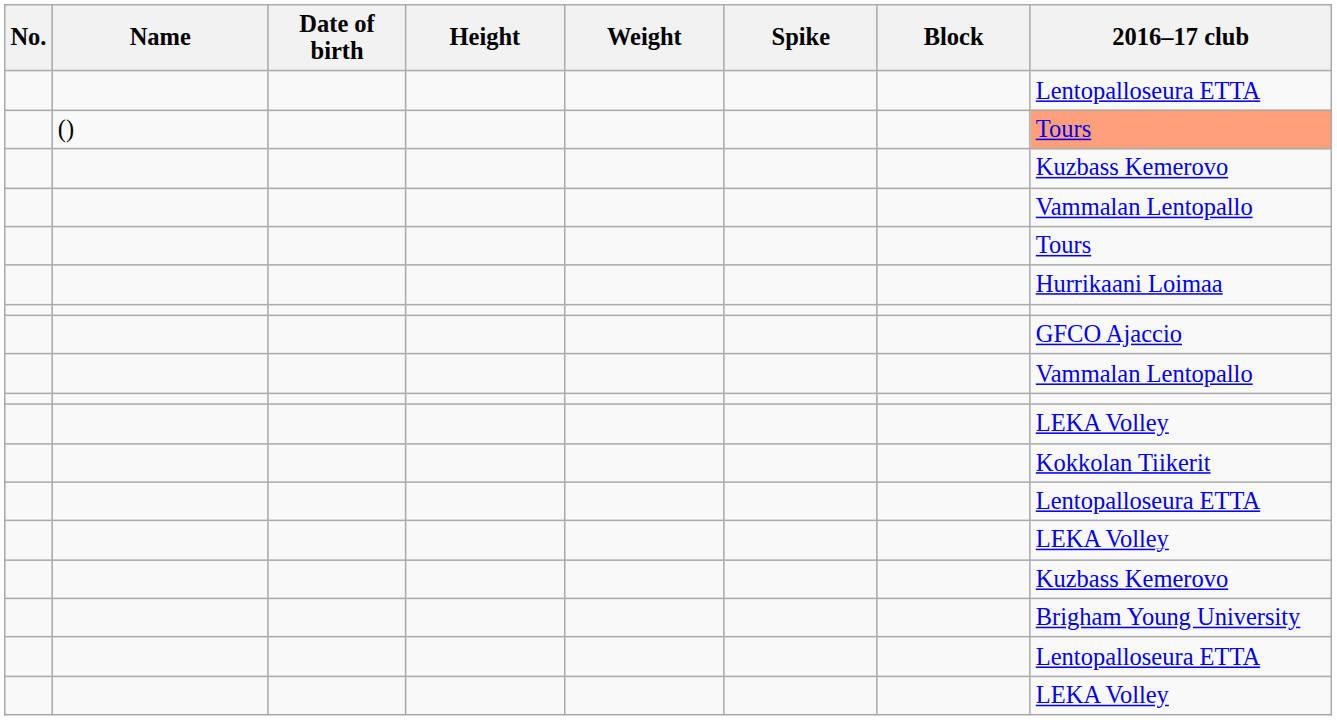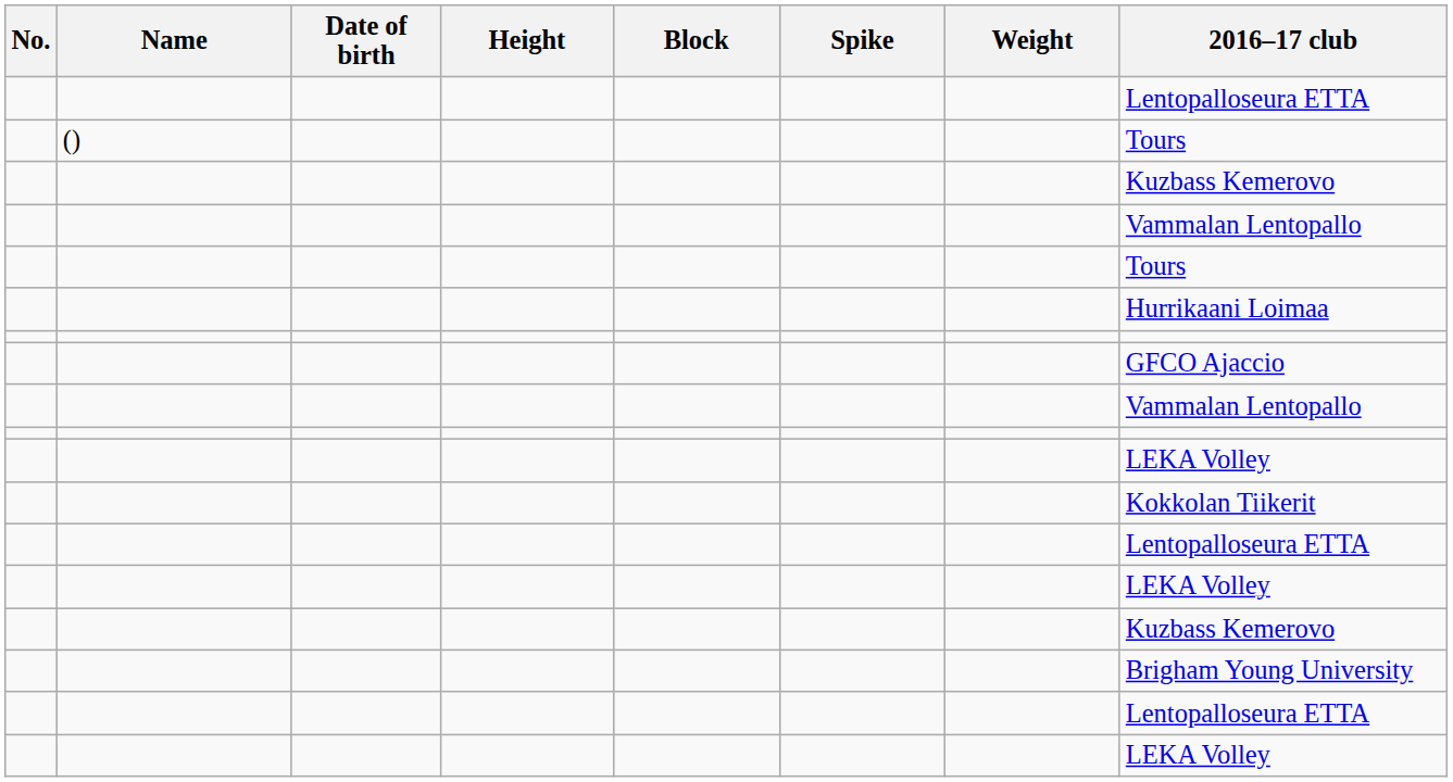columns swapped: Weight <-> Block
() | 2016–17 club: lightsalmon background -> no background
